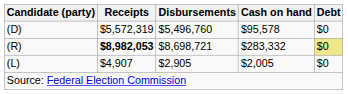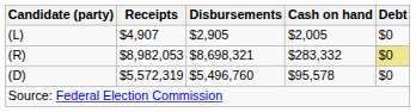rows swapped: (D) <-> (L)
(R) | Receipts: bold -> normal
(R) | Disbursements: $8,698,721 -> $8,698,321
